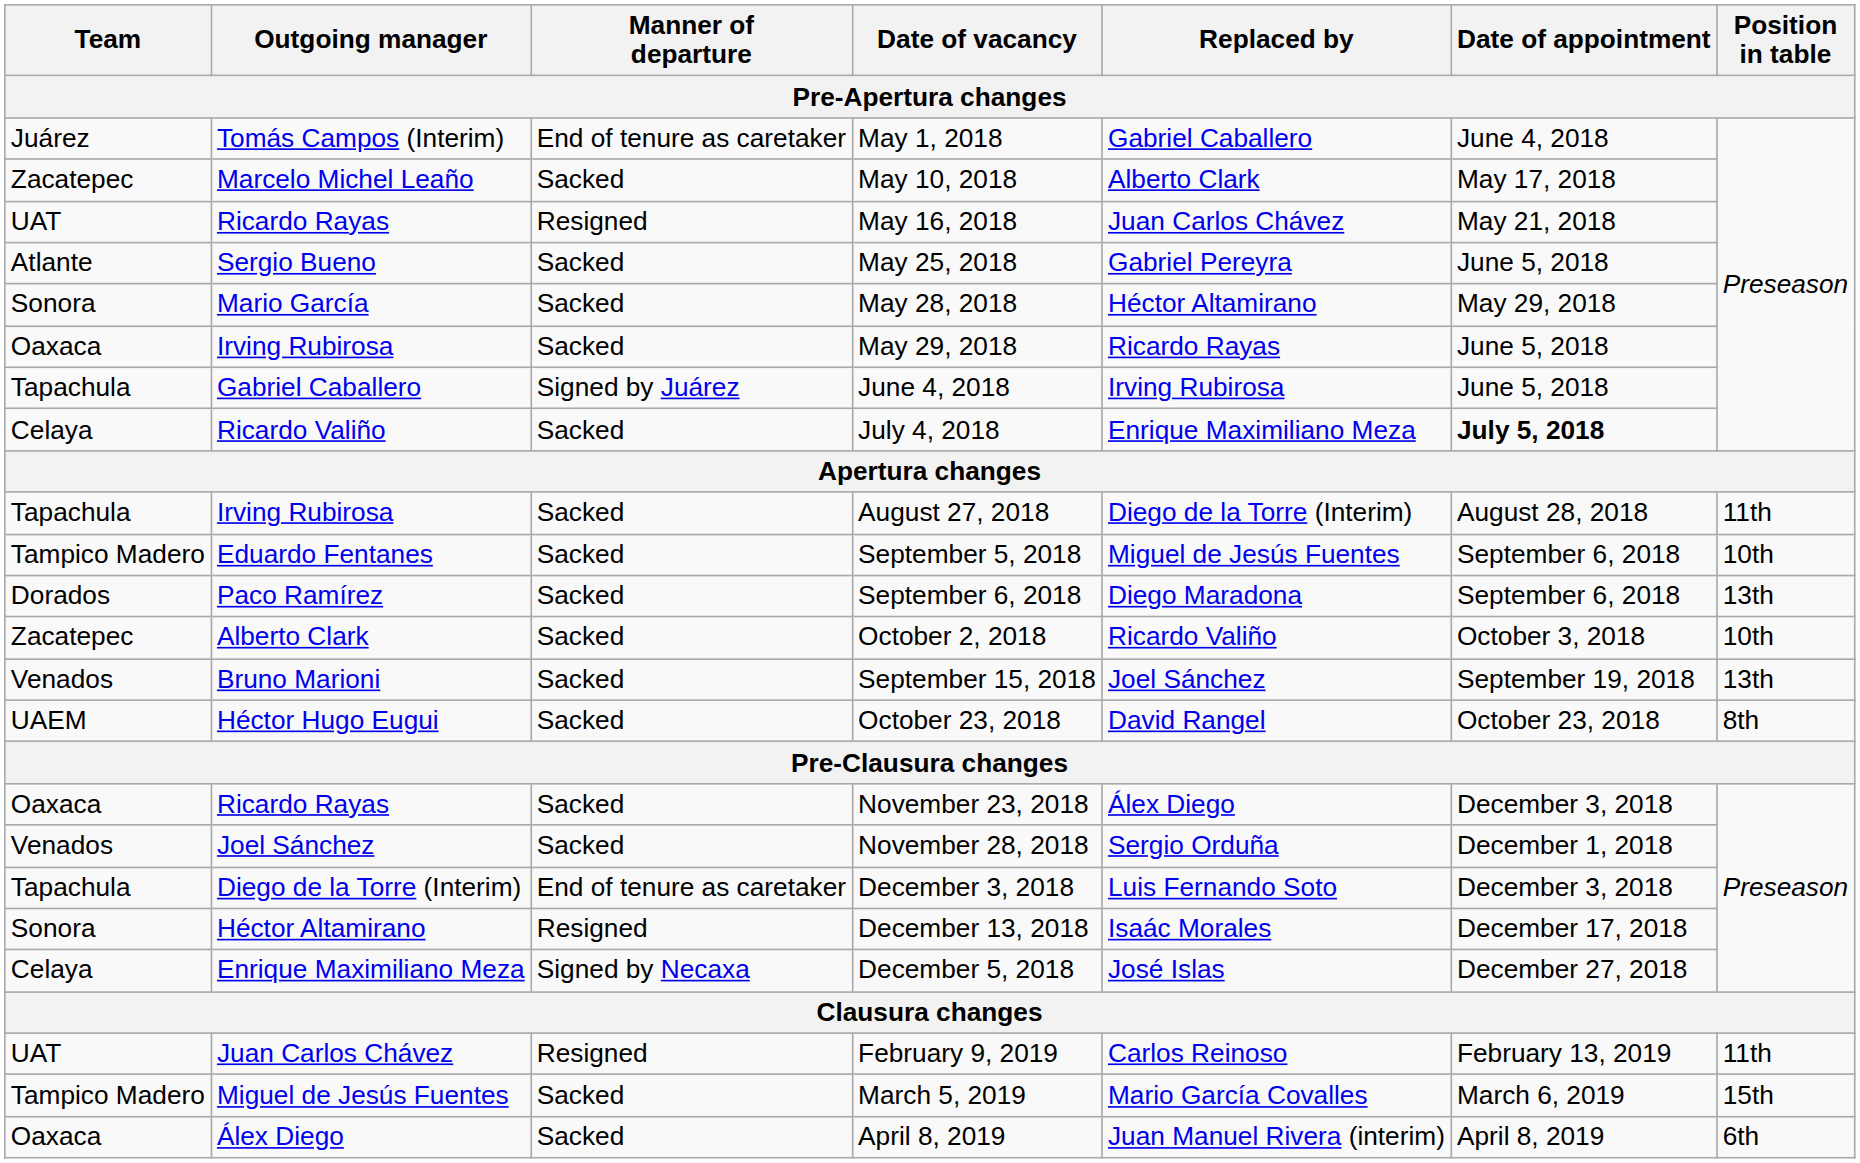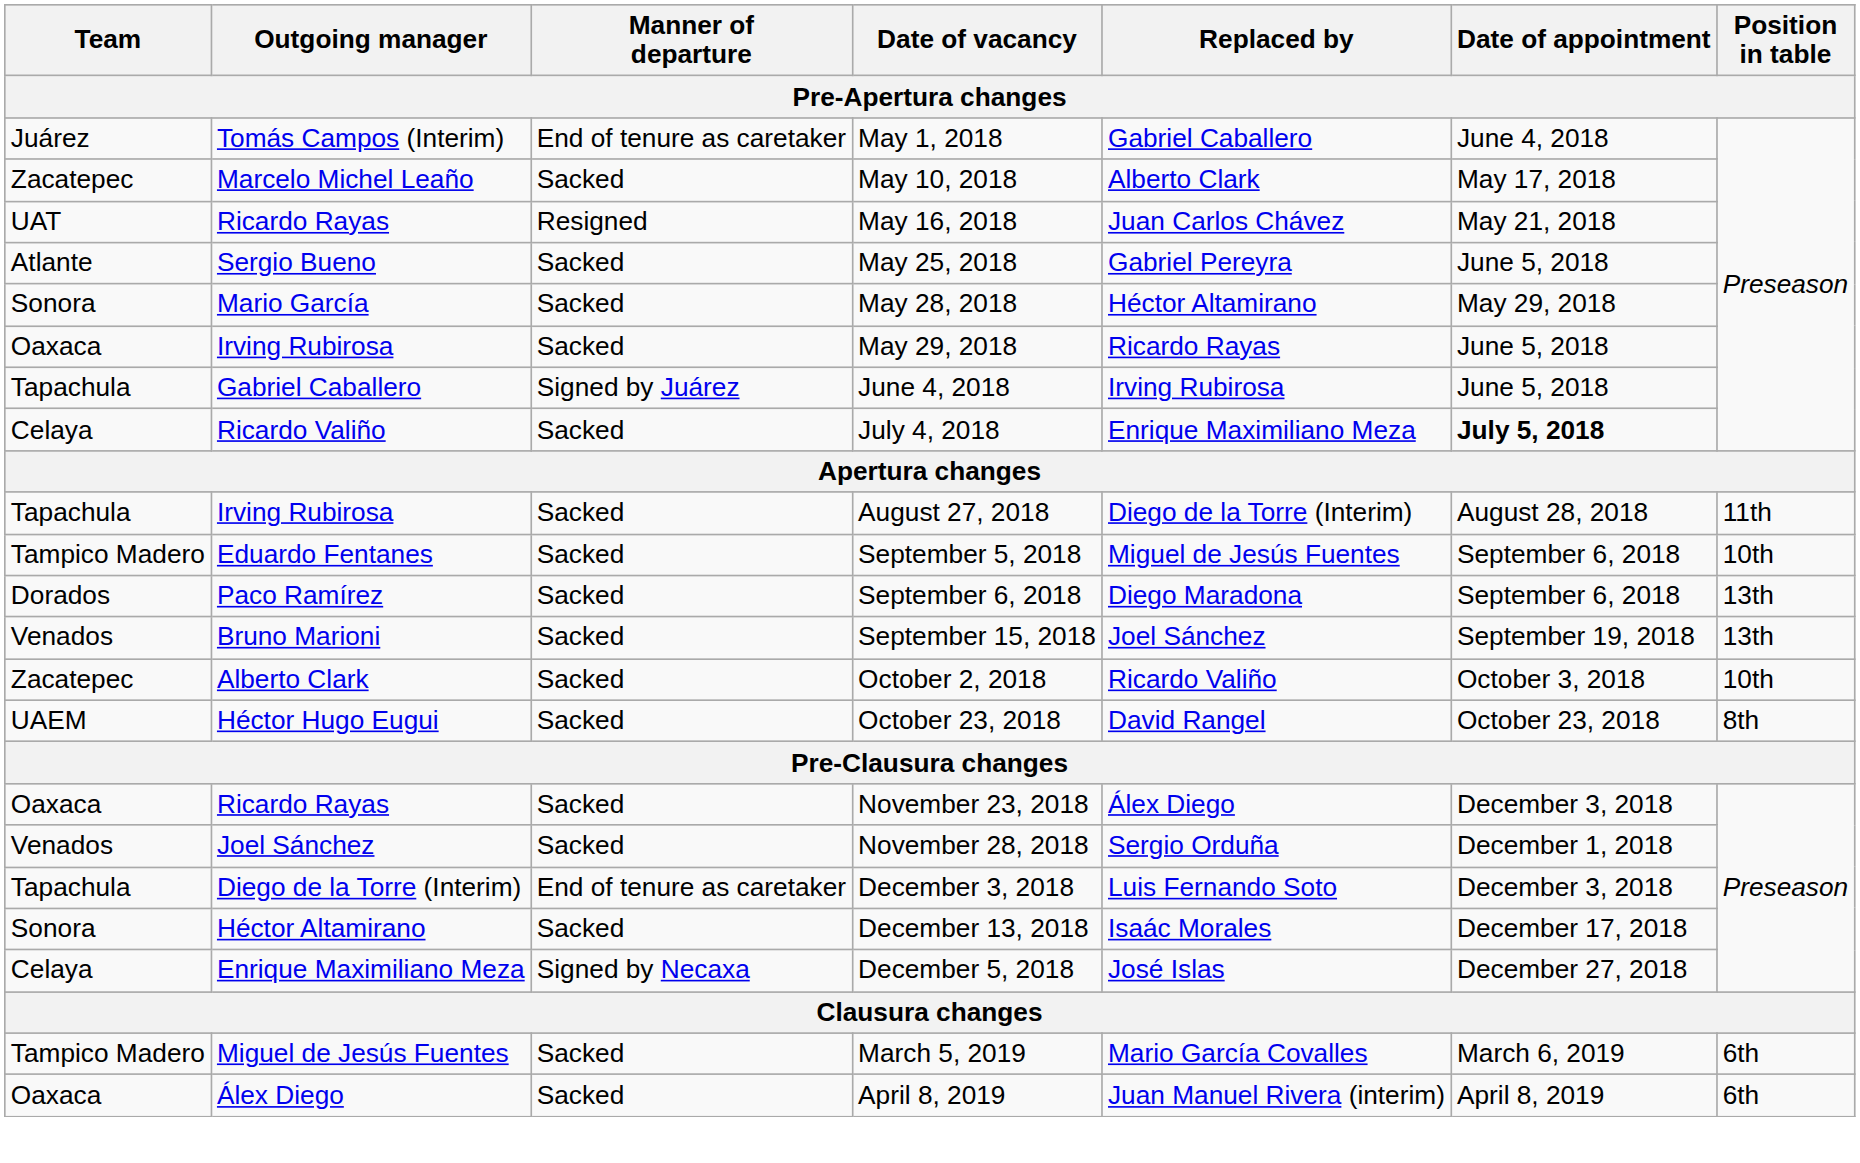rows swapped: September 15, 2018 <-> October 2, 2018
December 13, 2018 | Manner of departure: Resigned -> Sacked
- row: UAT | Juan Carlos Chávez | Resigned | February 9, 2019 | Carlos Reinoso | February 13, 2019 | 11th
March 5, 2019 | Position in table: 15th -> 6th
